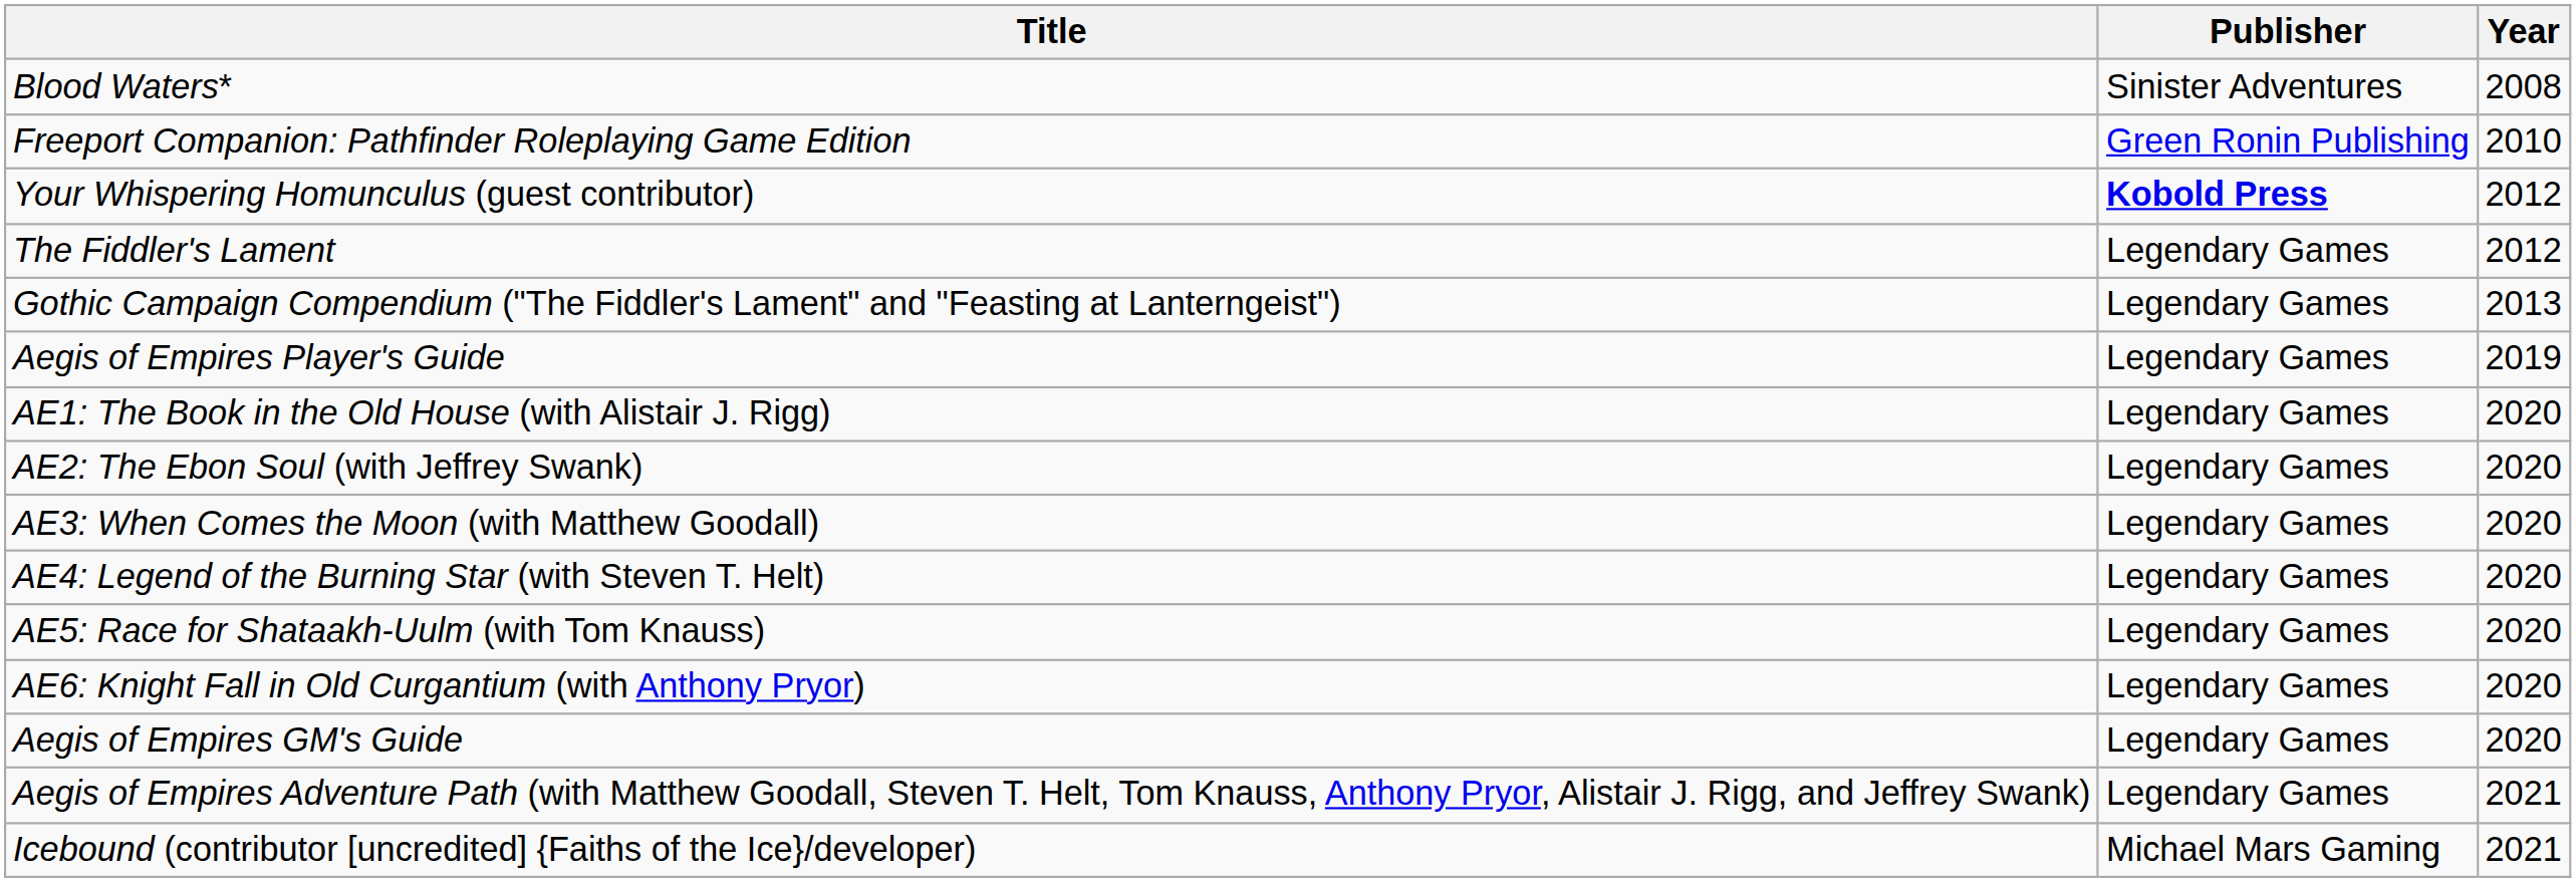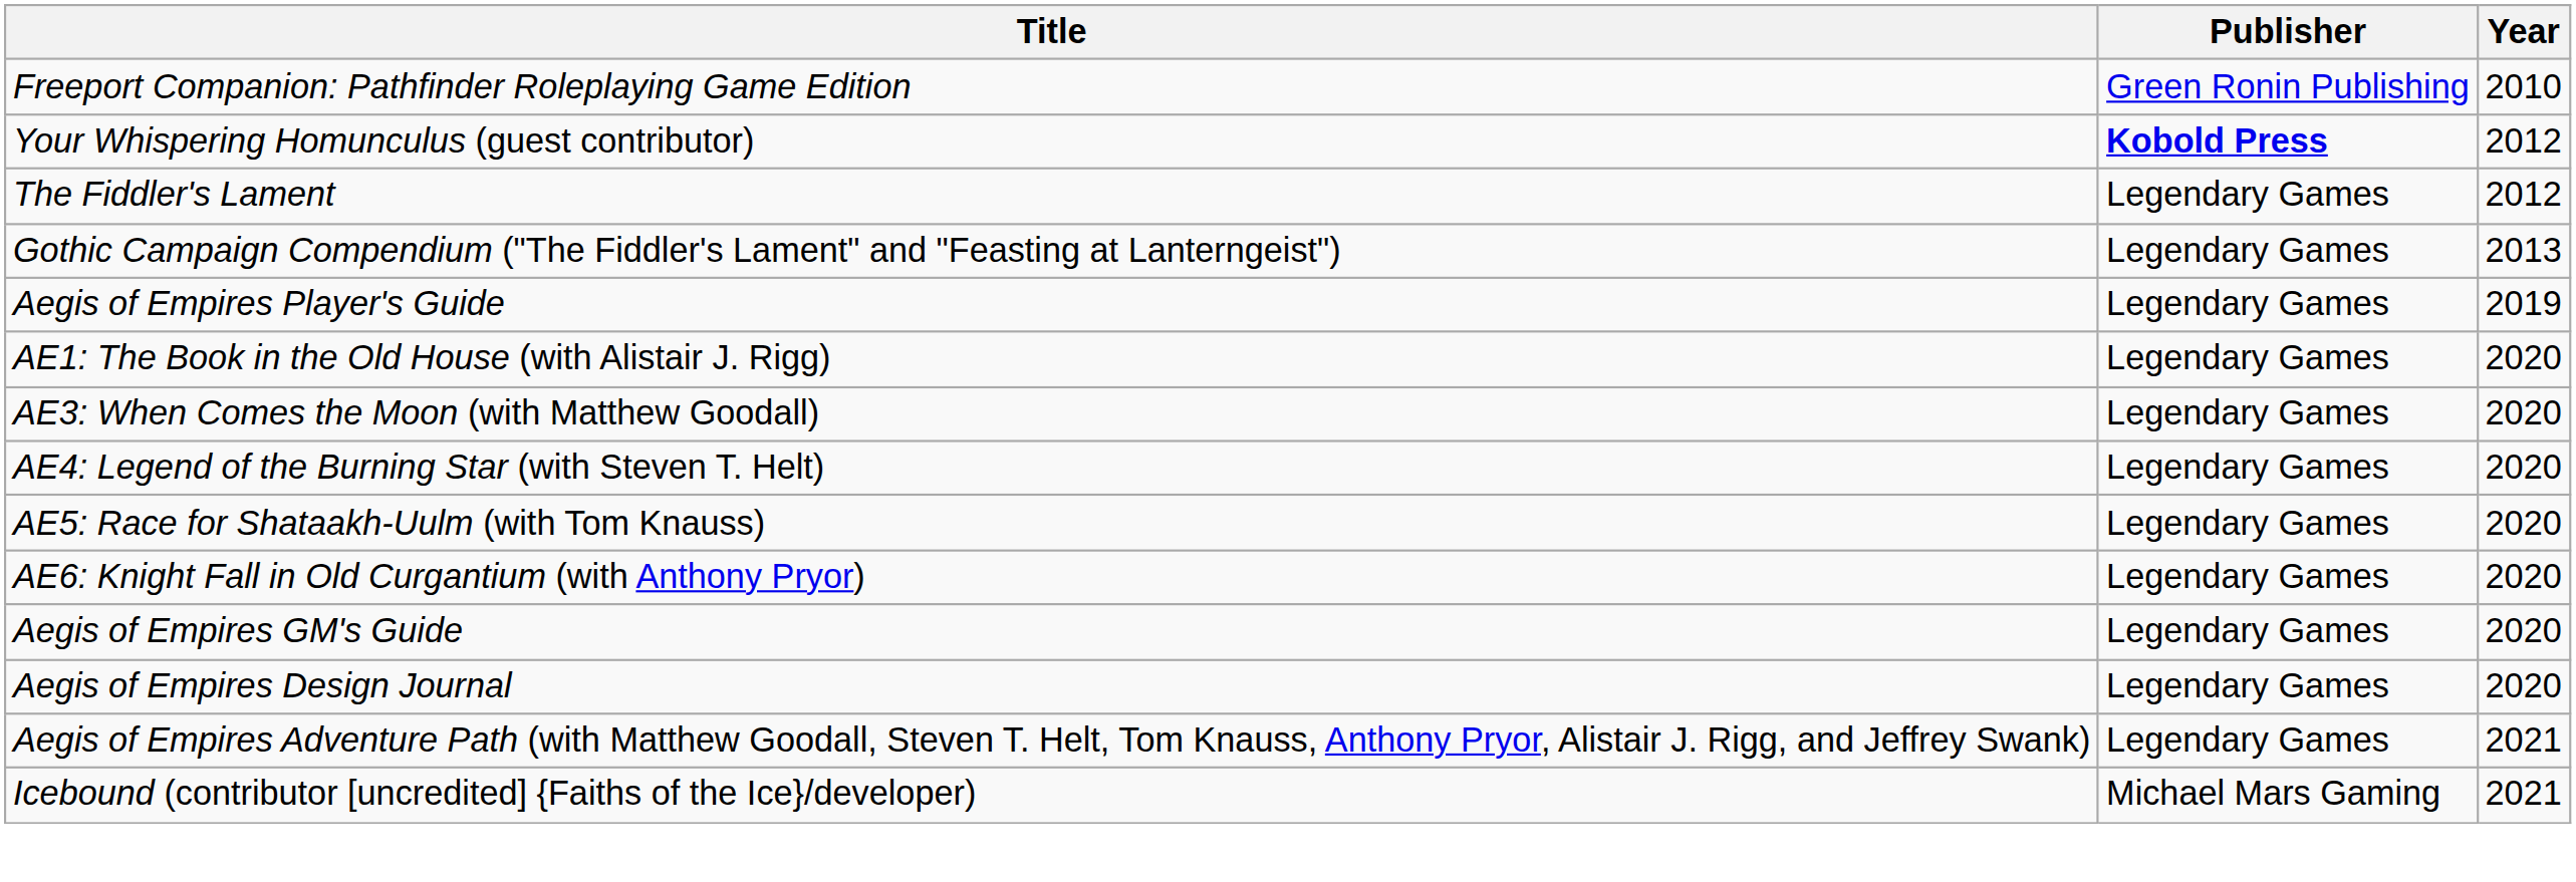- row: Blood Waters* | Sinister Adventures | 2008
- row: AE2: The Ebon Soul (with Jeffrey Swank) | Legendary Games | 2020
+ row: Aegis of Empires Design Journal | Legendary Games | 2020
